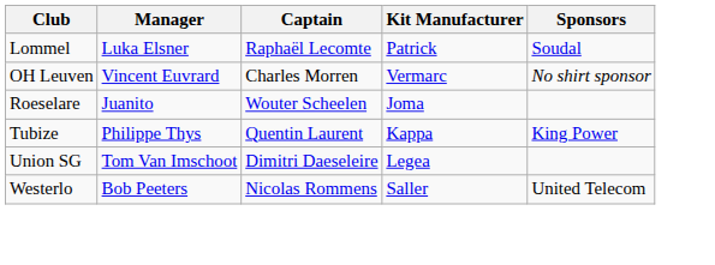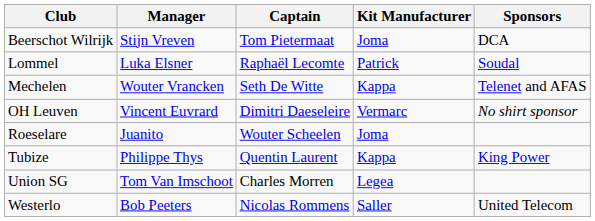+ row: Beerschot Wilrijk | Stijn Vreven | Tom Pietermaat | Joma | DCA
+ row: Mechelen | Wouter Vrancken | Seth De Witte | Kappa | Telenet and AFAS
OH Leuven | Captain: Charles Morren -> Dimitri Daeseleire
Union SG | Captain: Dimitri Daeseleire -> Charles Morren
